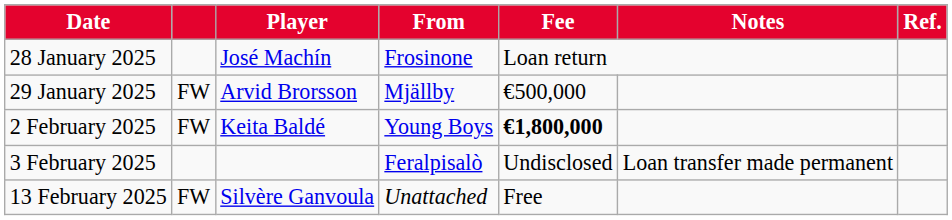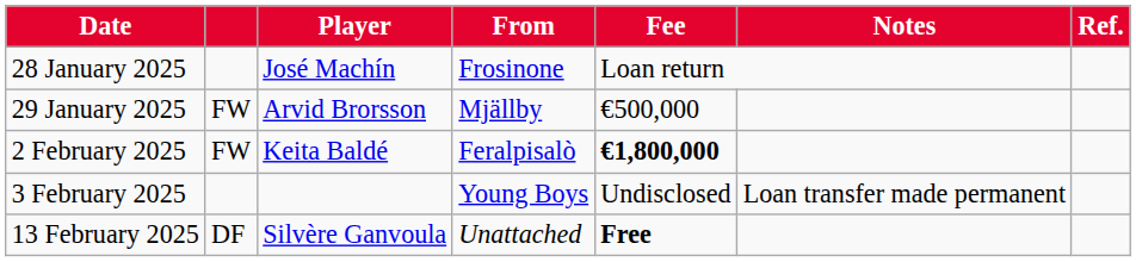2 February 2025 | From: Young Boys -> Feralpisalò
3 February 2025 | From: Feralpisalò -> Young Boys
13 February 2025 | column 2: FW -> DF
13 February 2025 | Fee: normal -> bold
